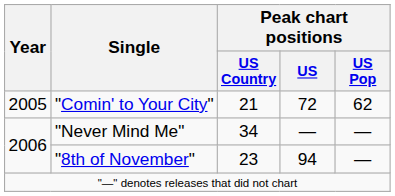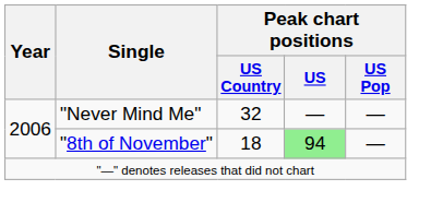- row: 2005 | "Comin' to Your City" | 21 | 72 | 62
"Never Mind Me" | Peak chart positions / US Country: 34 -> 32
"8th of November" | Peak chart positions / US Country: 23 -> 18
"8th of November" | Peak chart positions / US: no background -> lightgreen background
